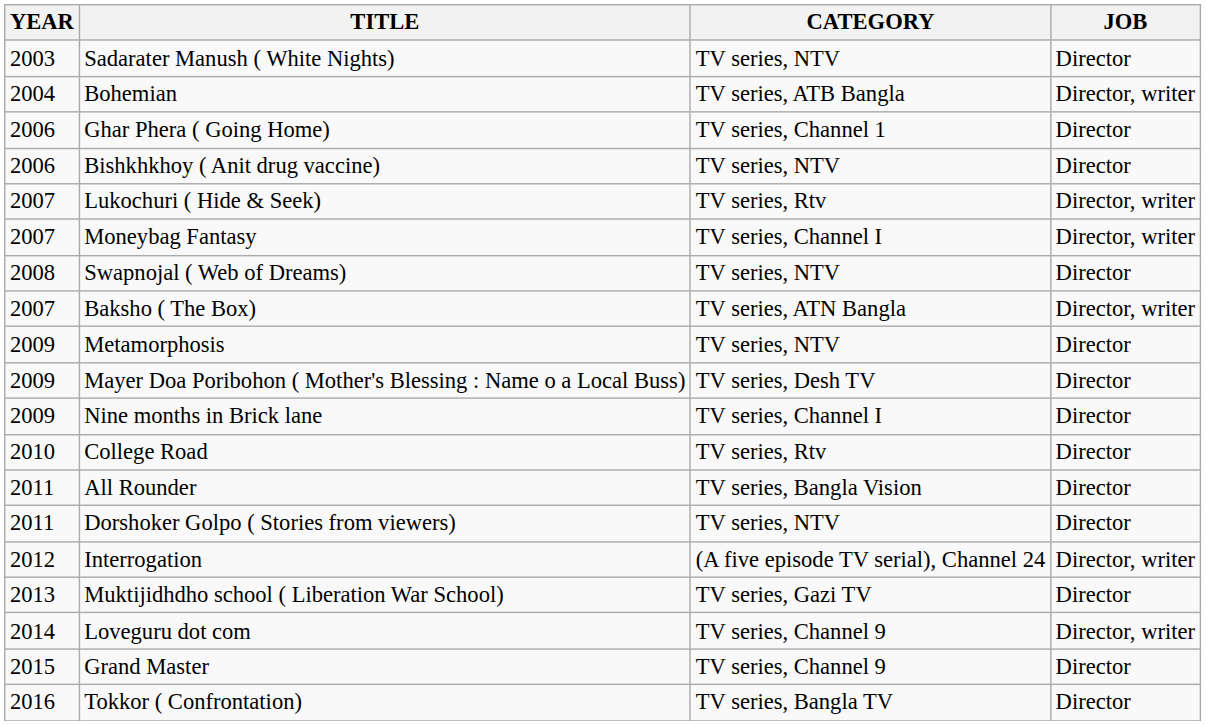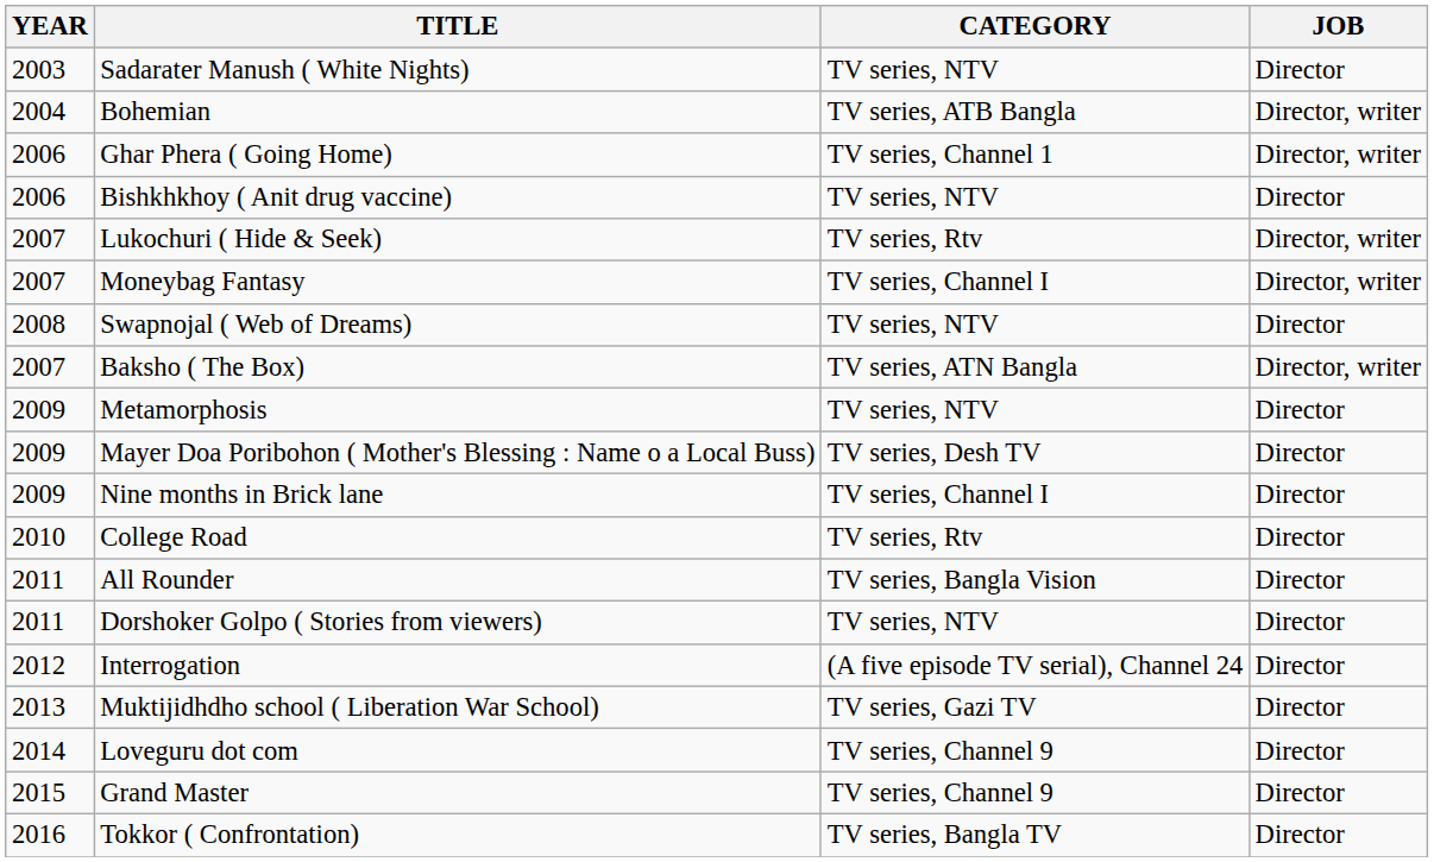Ghar Phera ( Going Home) | JOB: Director -> Director, writer
Interrogation | JOB: Director, writer -> Director
Loveguru dot com | JOB: Director, writer -> Director
